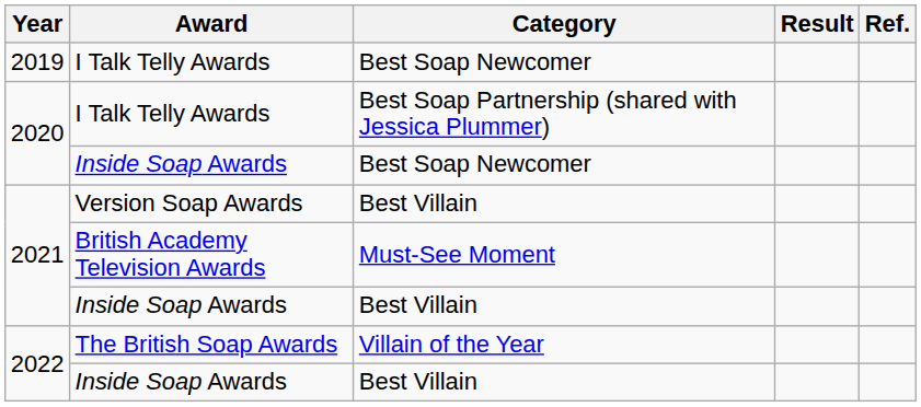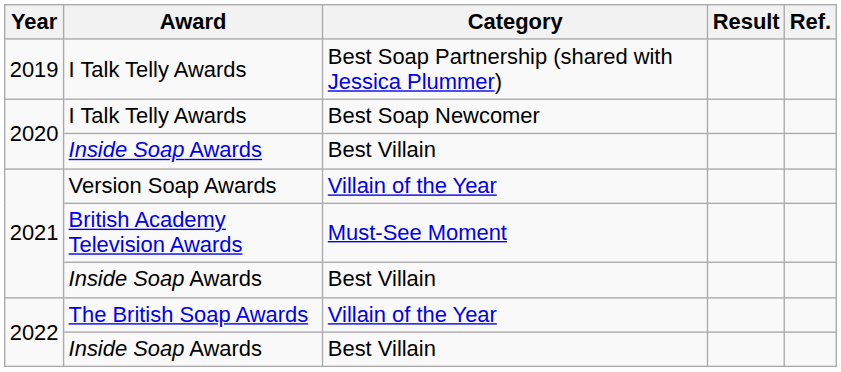2019 / I Talk Telly Awards | Category: Best Soap Newcomer -> Best Soap Partnership (shared with Jessica Plummer)
2020 / I Talk Telly Awards | Category: Best Soap Partnership (shared with Jessica Plummer) -> Best Soap Newcomer
2020 / Inside Soap Awards | Category: Best Soap Newcomer -> Best Villain
Version Soap Awards | Category: Best Villain -> Villain of the Year
